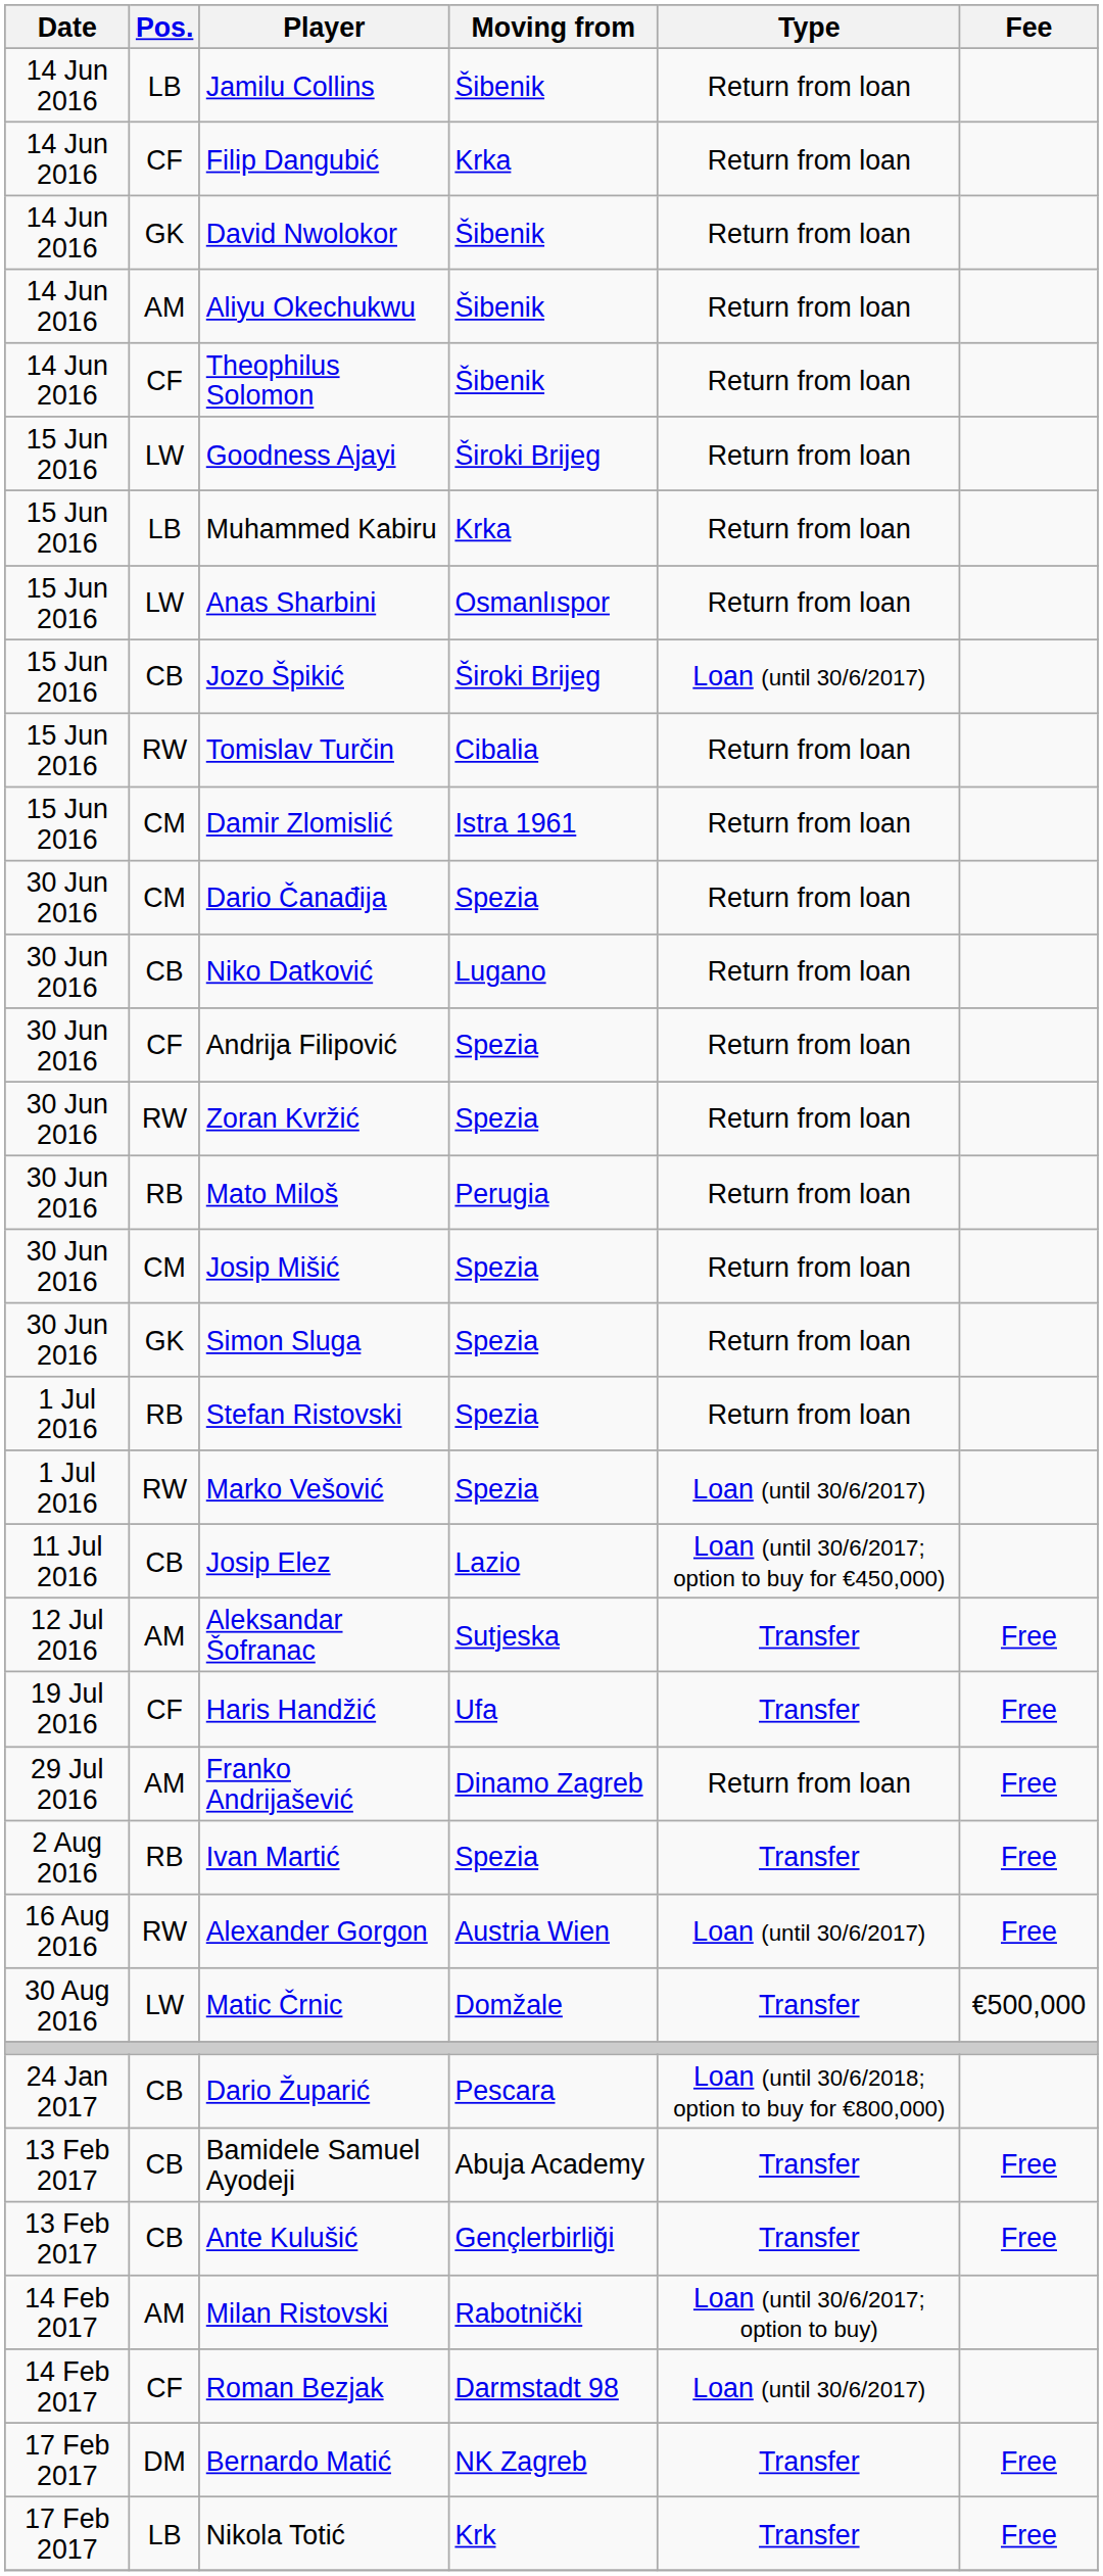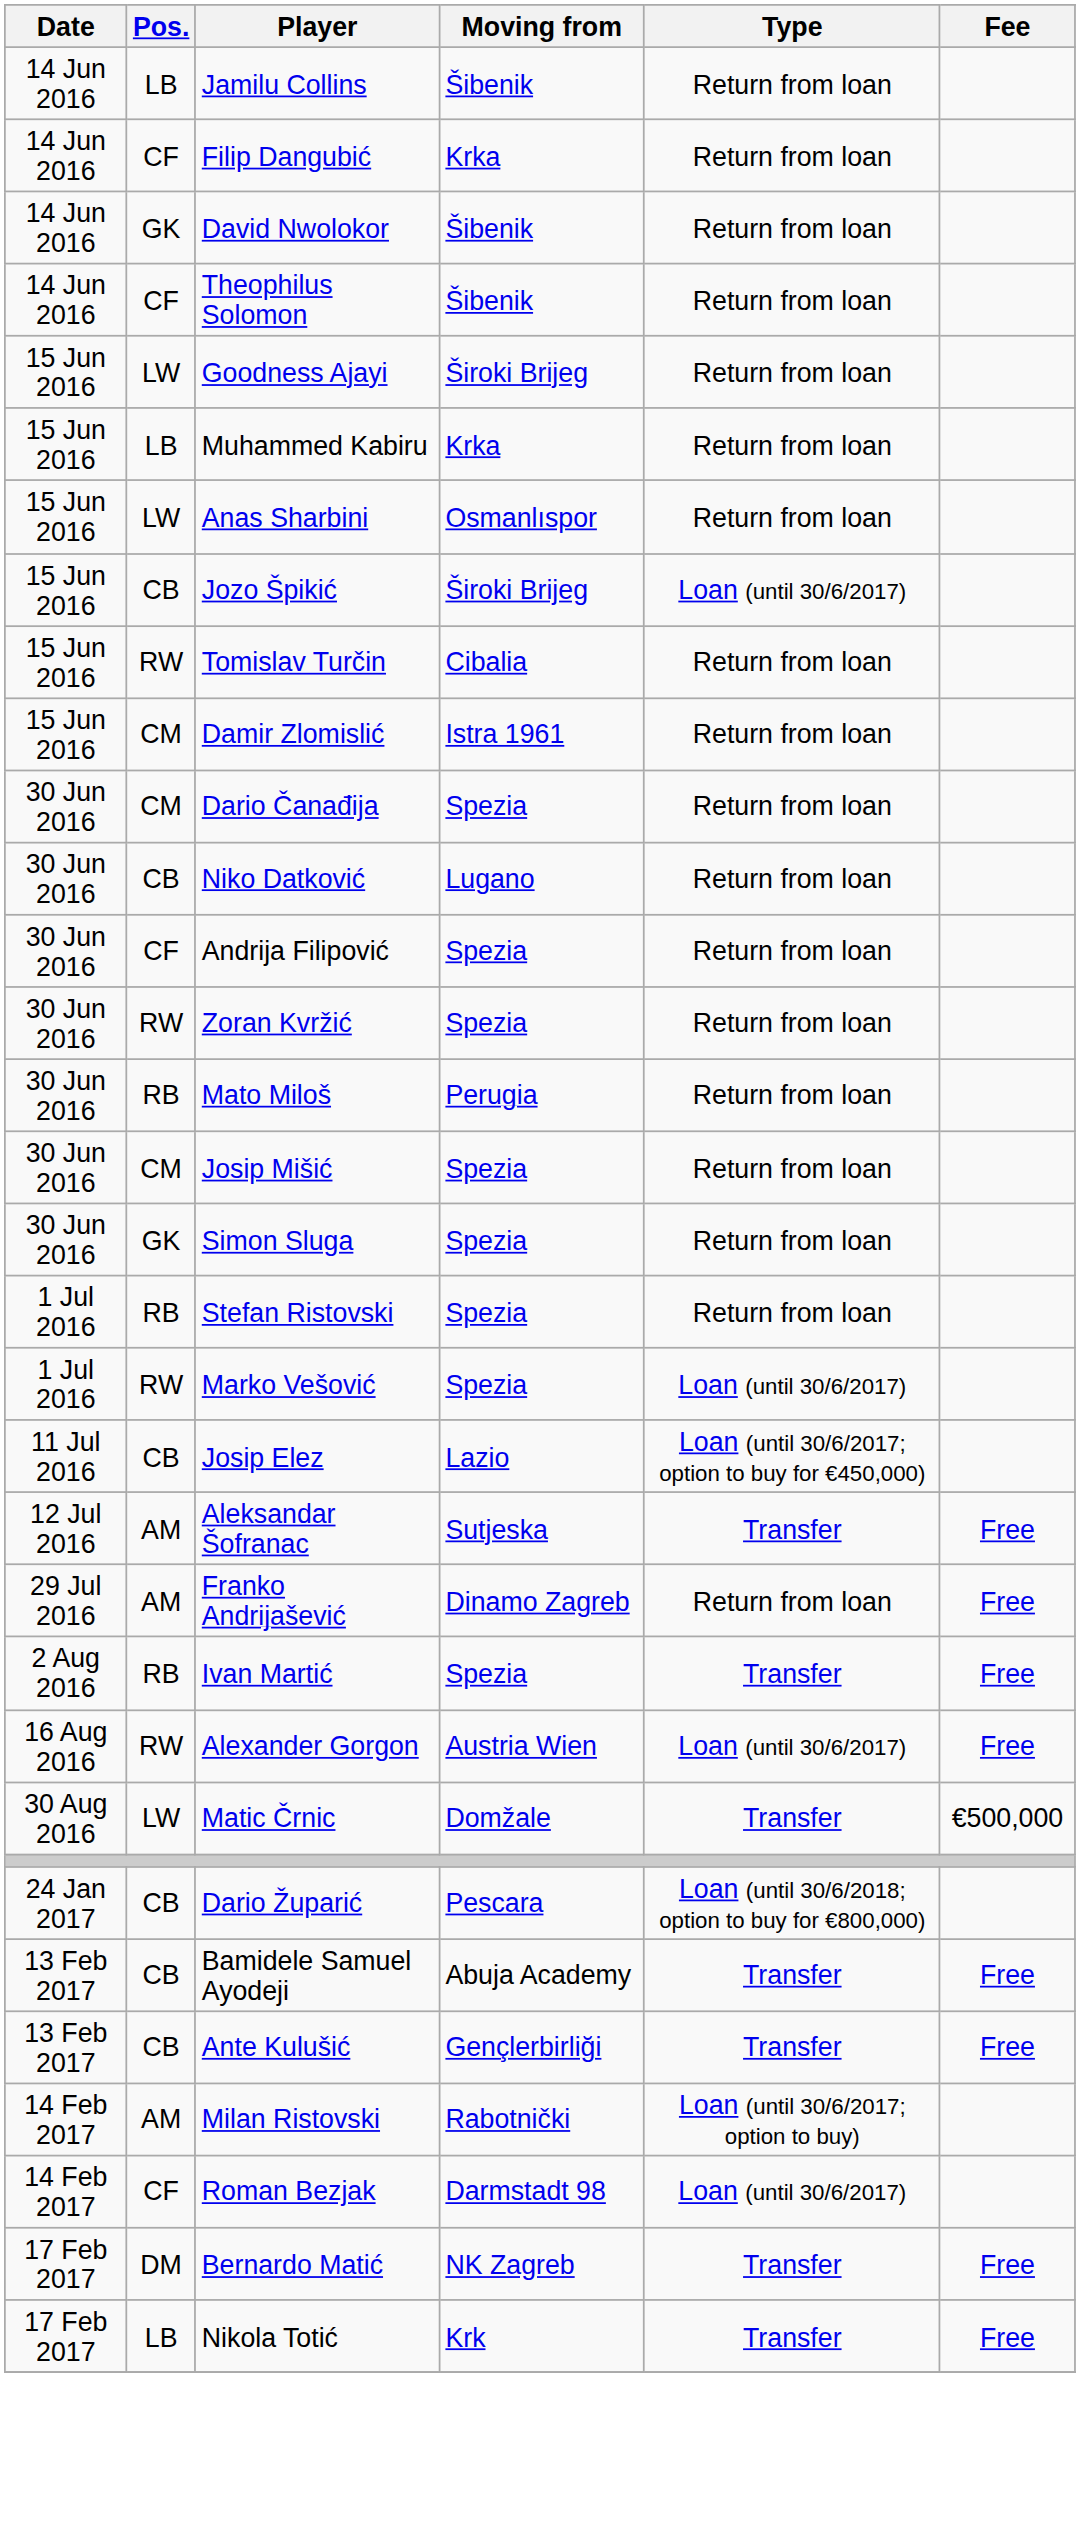- row: 14 Jun 2016 | AM | Aliyu Okechukwu | Šibenik | Return from loan
- row: 19 Jul 2016 | CF | Haris Handžić | Ufa | Transfer | Free
